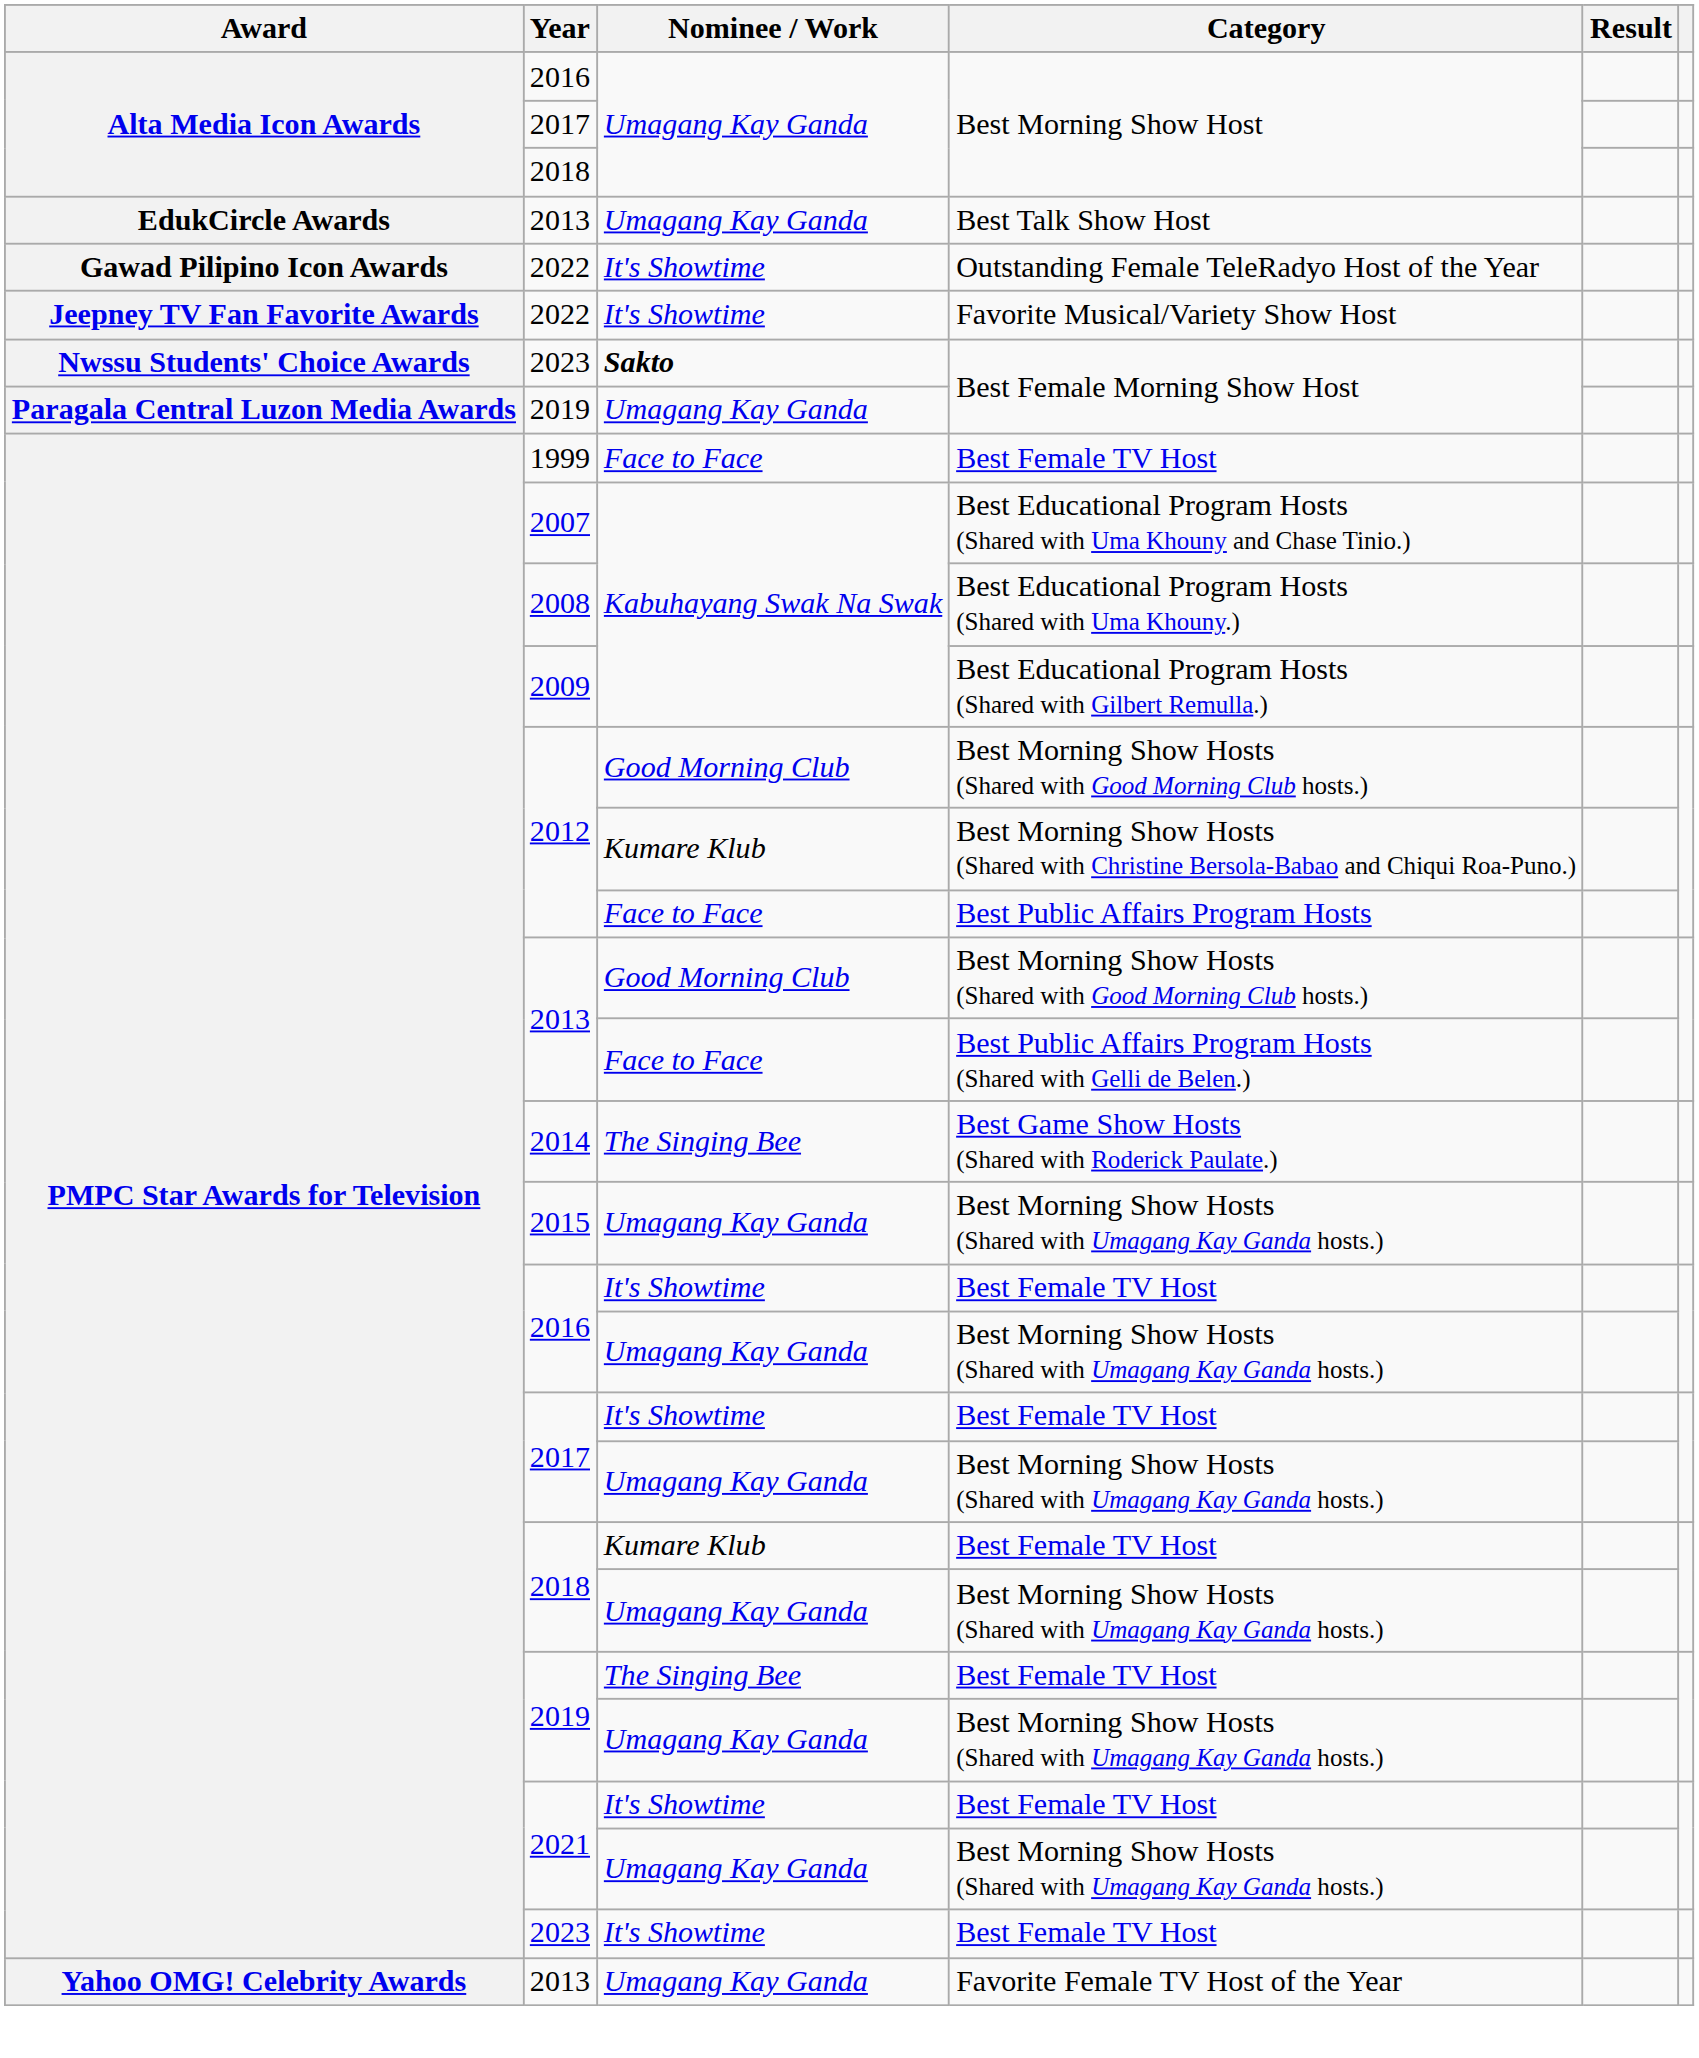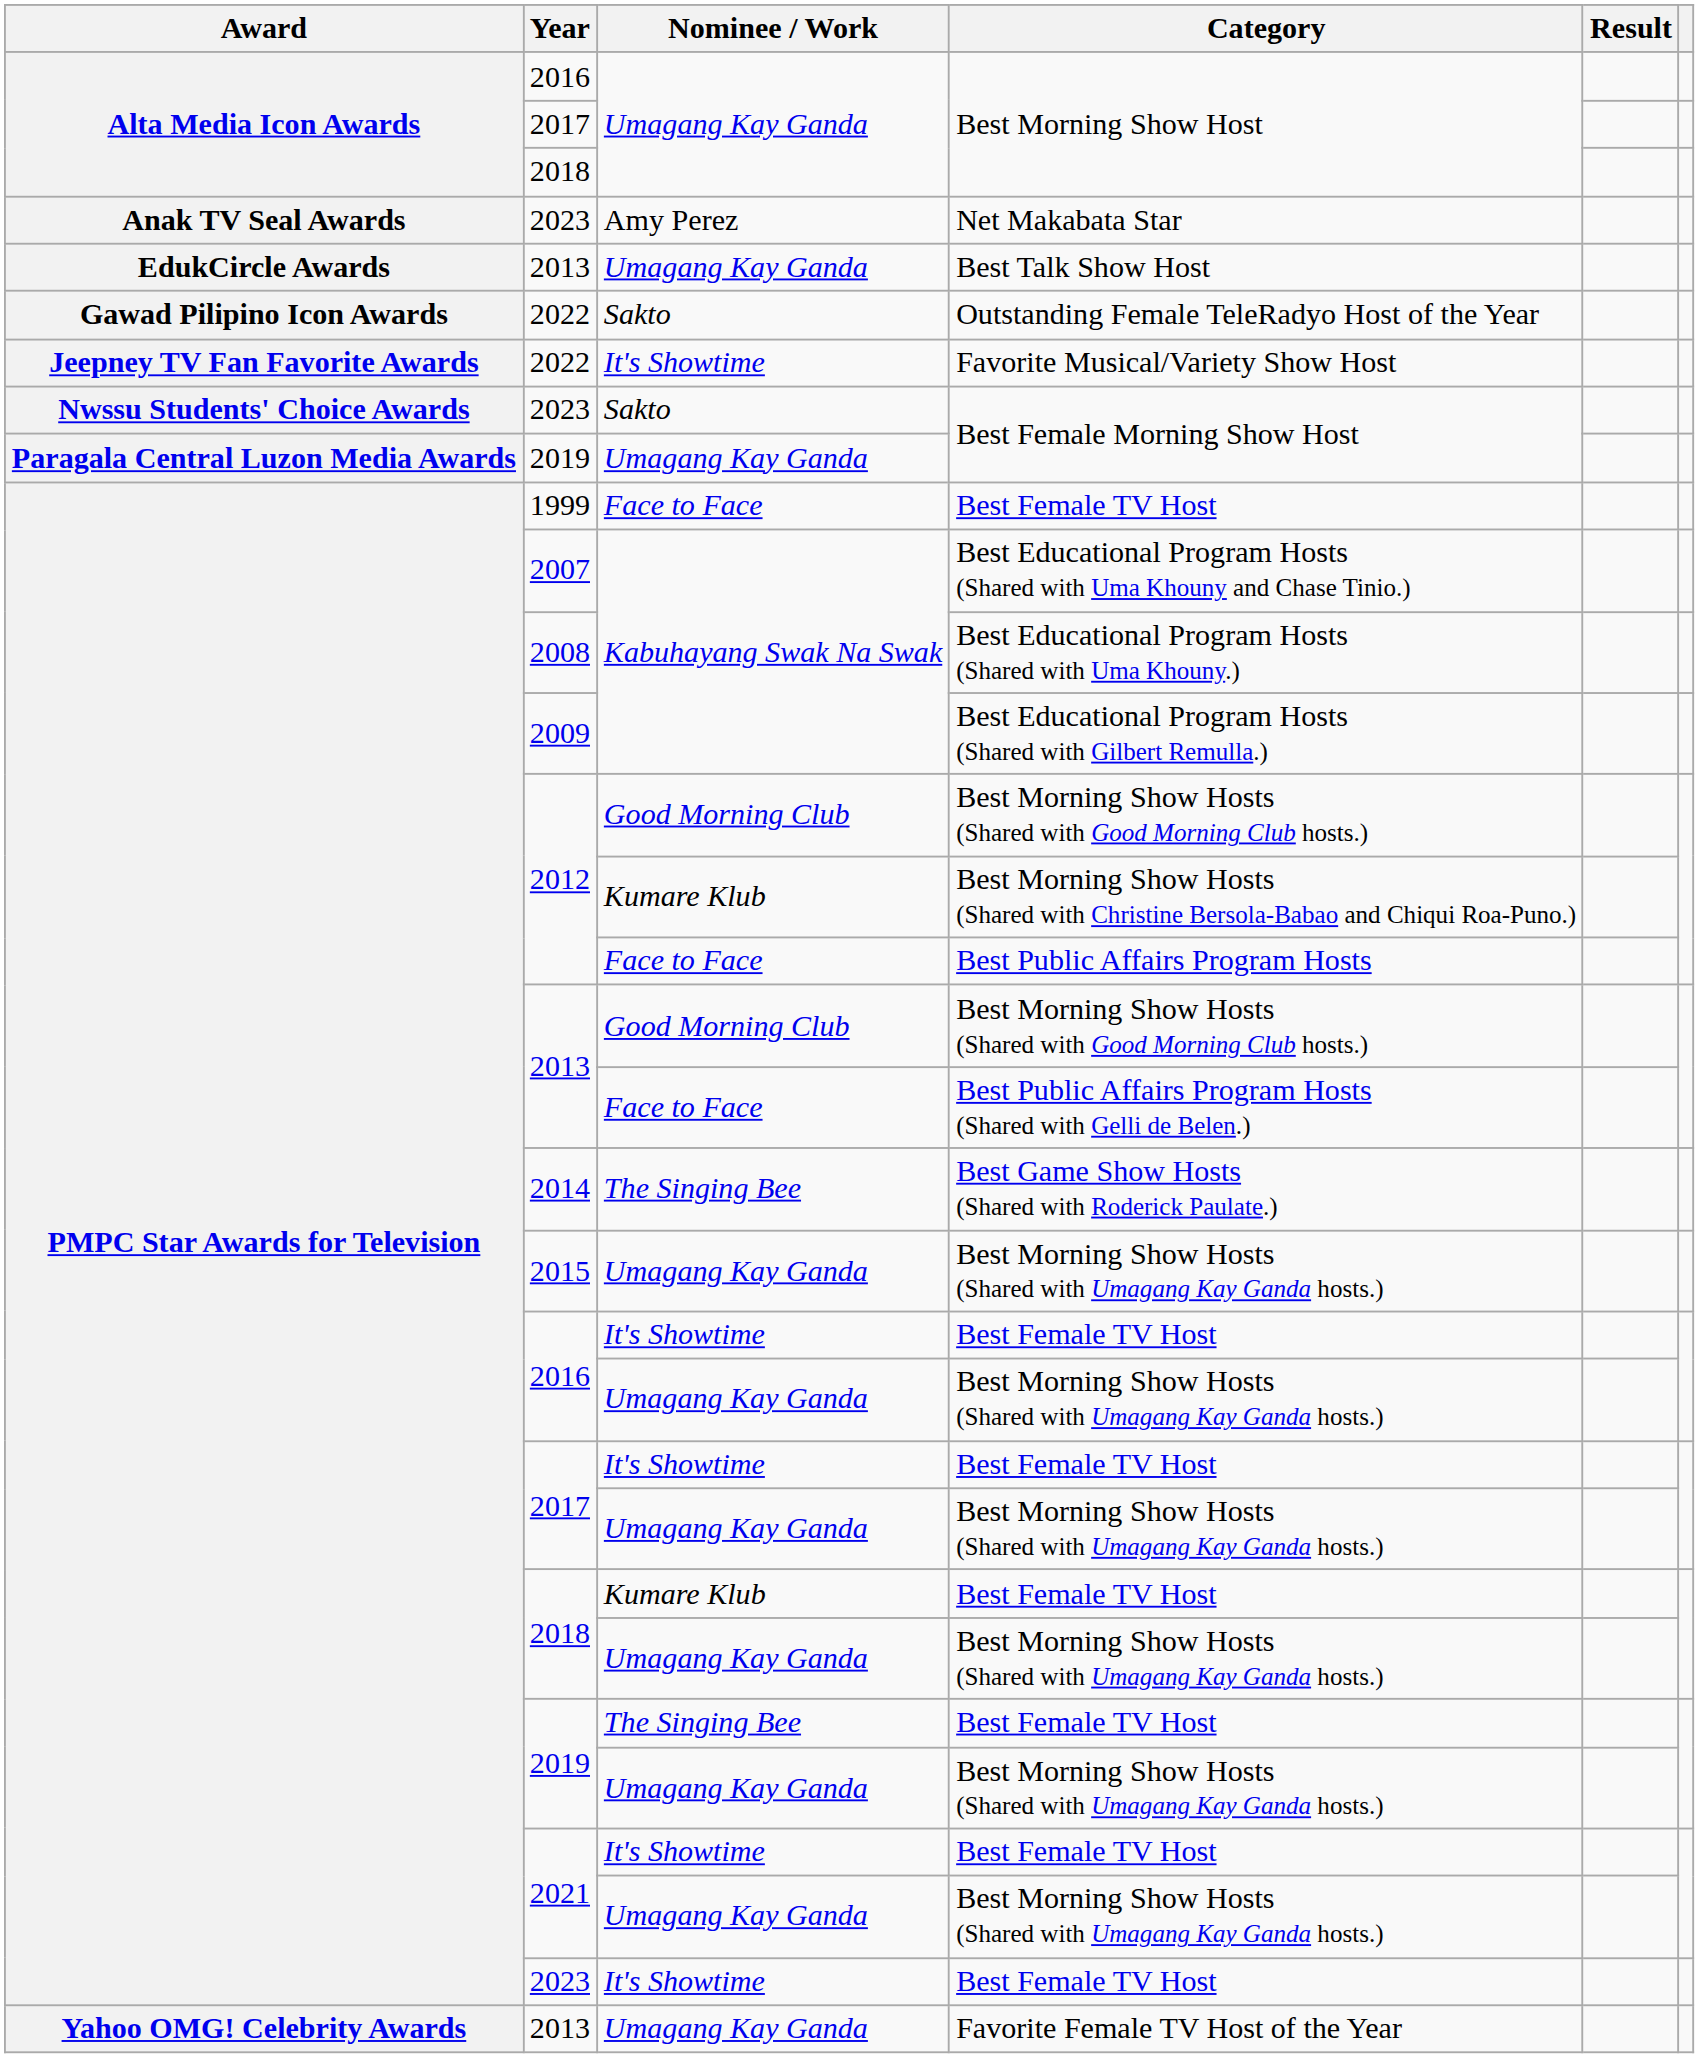+ row: Anak TV Seal Awards | 2023 | Amy Perez | Net Makabata Star
Outstanding Female TeleRadyo Host of the Year | Nominee / Work: It's Showtime -> Sakto
2023 / Best Female Morning Show Host | Nominee / Work: bold -> normal
